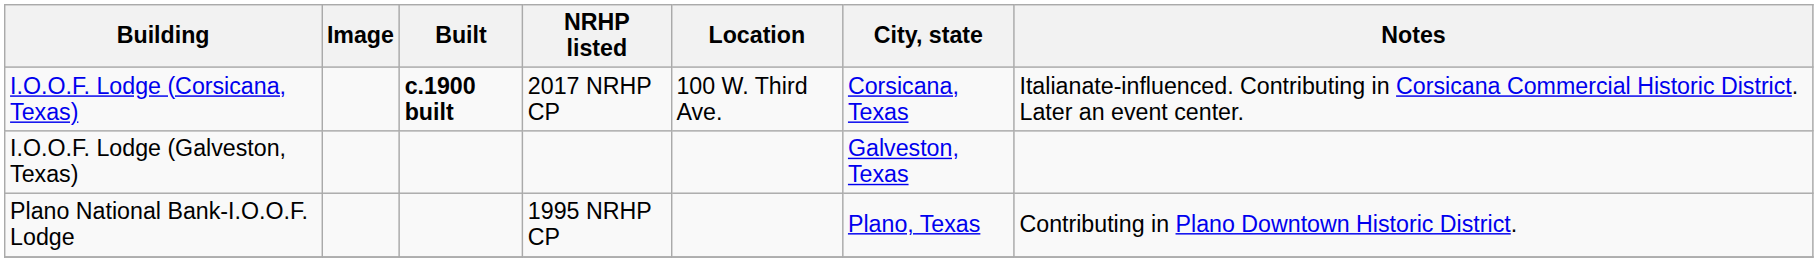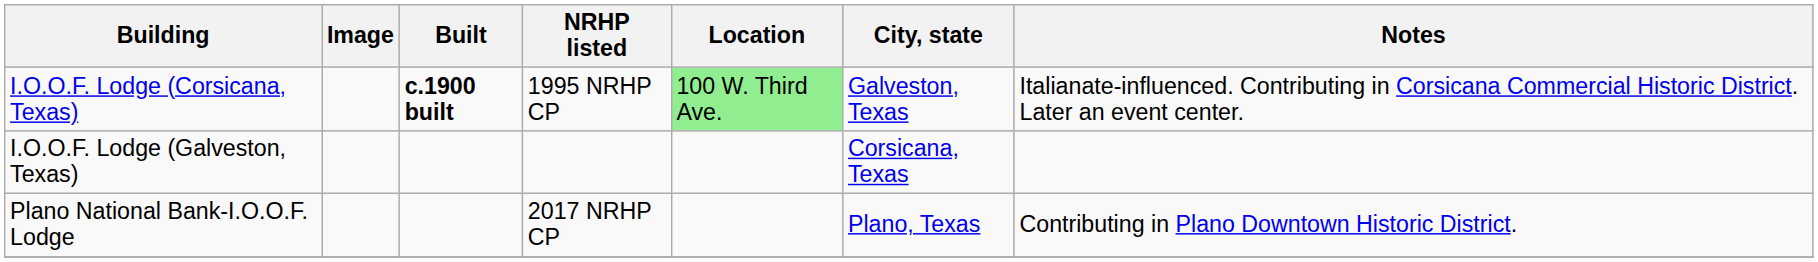I.O.O.F. Lodge (Corsicana, Texas) | NRHP listed: 2017 NRHP CP -> 1995 NRHP CP
I.O.O.F. Lodge (Corsicana, Texas) | Location: no background -> lightgreen background
I.O.O.F. Lodge (Corsicana, Texas) | City, state: Corsicana, Texas -> Galveston, Texas
I.O.O.F. Lodge (Galveston, Texas) | City, state: Galveston, Texas -> Corsicana, Texas
Plano National Bank-I.O.O.F. Lodge | NRHP listed: 1995 NRHP CP -> 2017 NRHP CP
